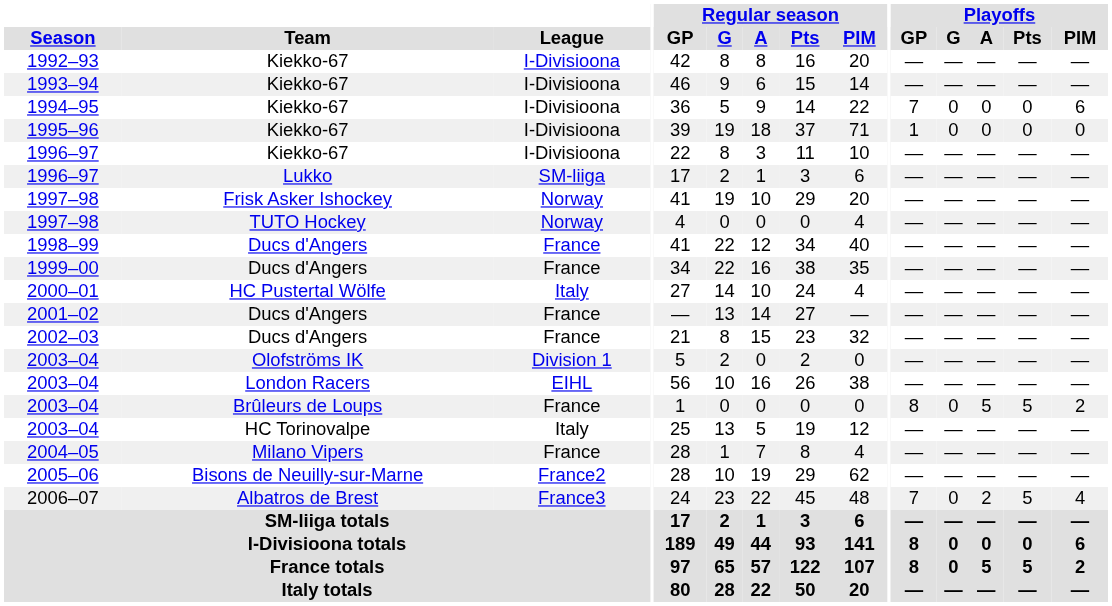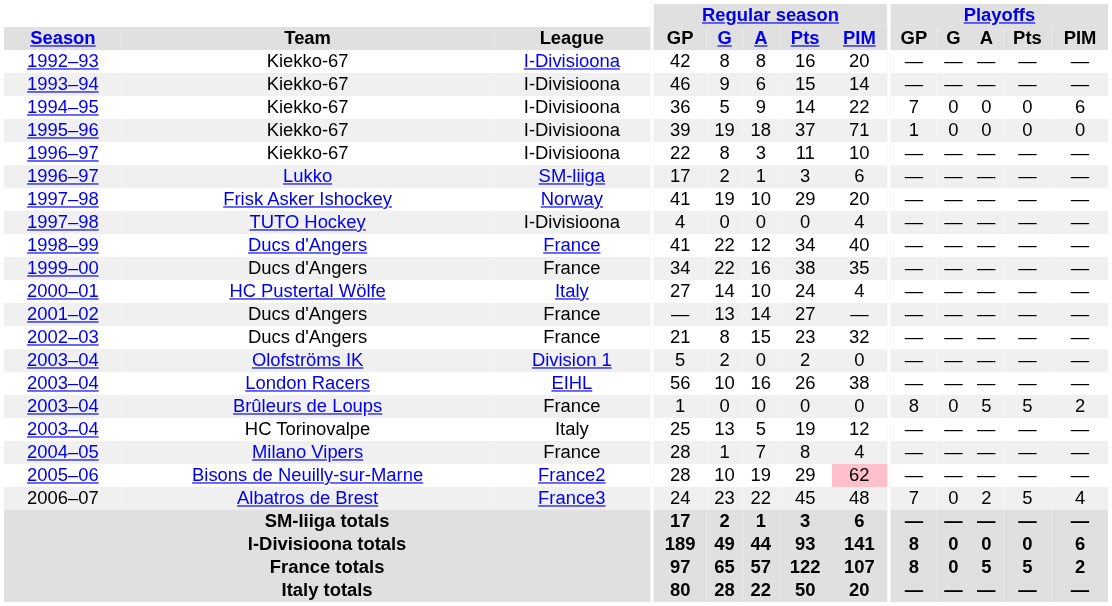1997–98 / TUTO Hockey | League: Norway -> I-Divisioona
2005–06 | Regular season / PIM: no background -> pink background
